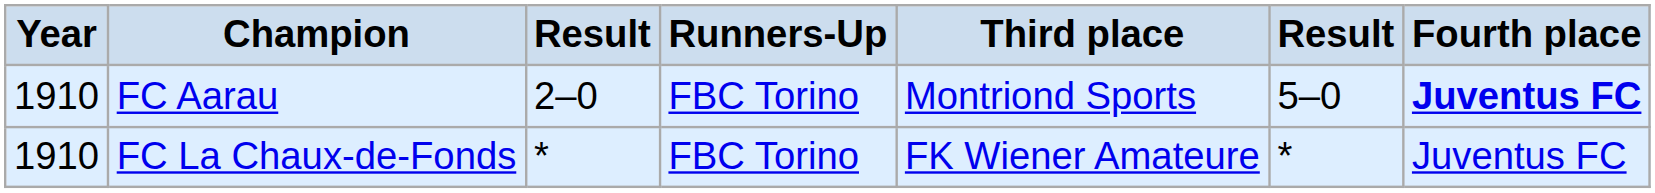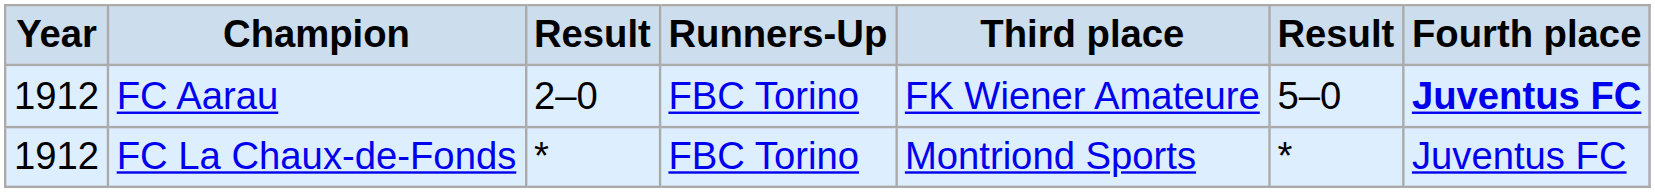FC Aarau | Year: 1910 -> 1912
FC Aarau | Third place: Montriond Sports -> FK Wiener Amateure
FC La Chaux-de-Fonds | Year: 1910 -> 1912
FC La Chaux-de-Fonds | Third place: FK Wiener Amateure -> Montriond Sports
